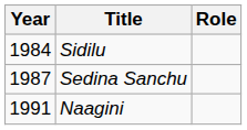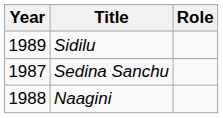Sidilu | Year: 1984 -> 1989
Naagini | Year: 1991 -> 1988
